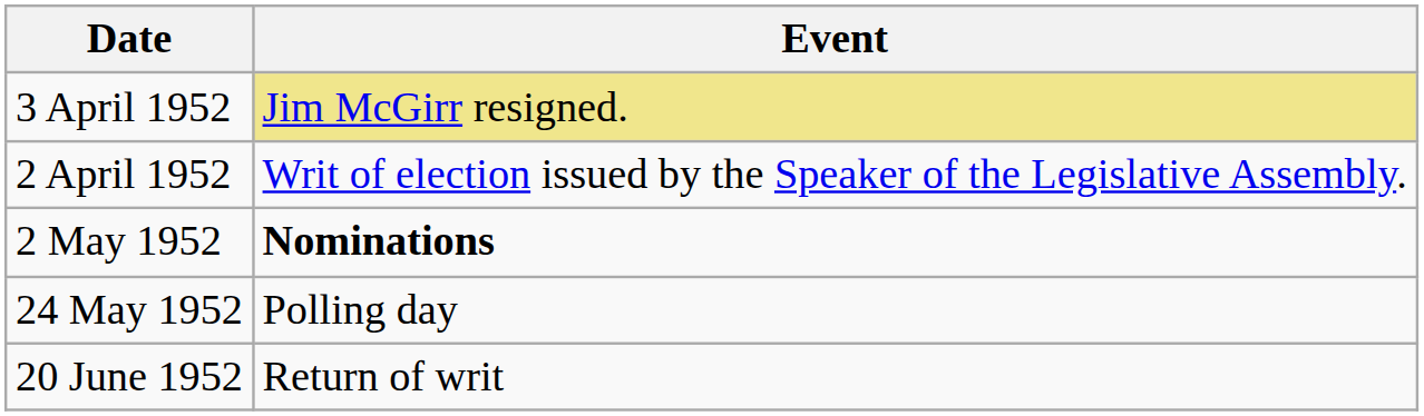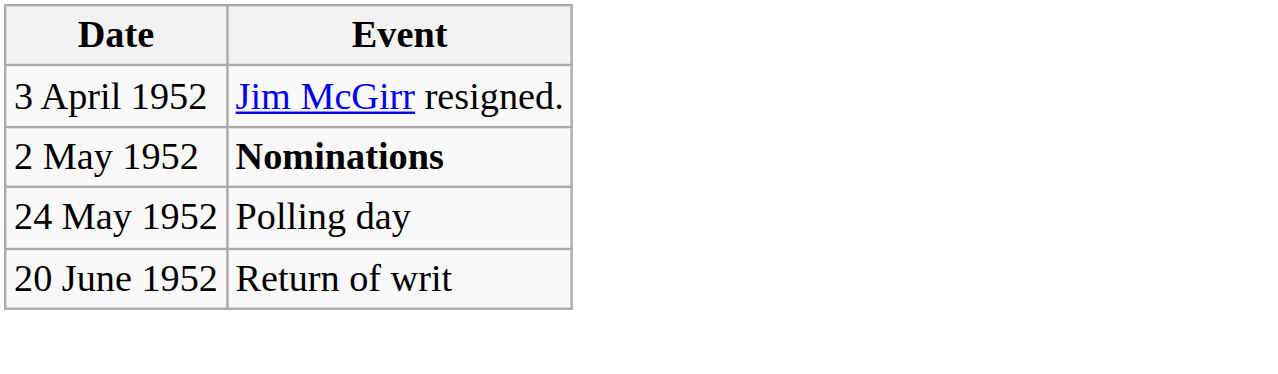3 April 1952 | Event: khaki background -> no background
- row: 2 April 1952 | Writ of election issued by the Speaker of the Legislative Assembly.
